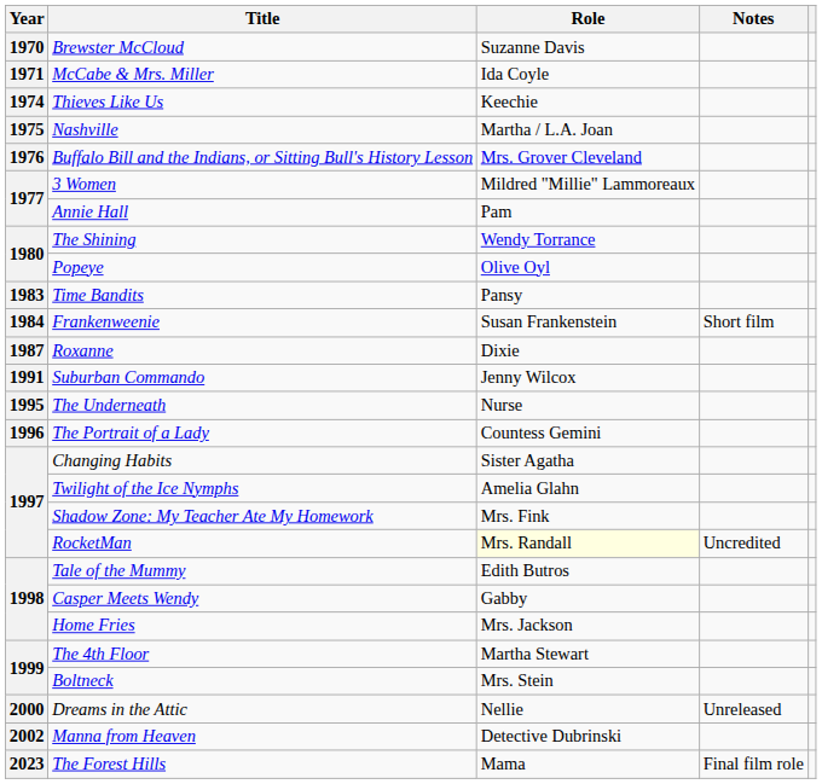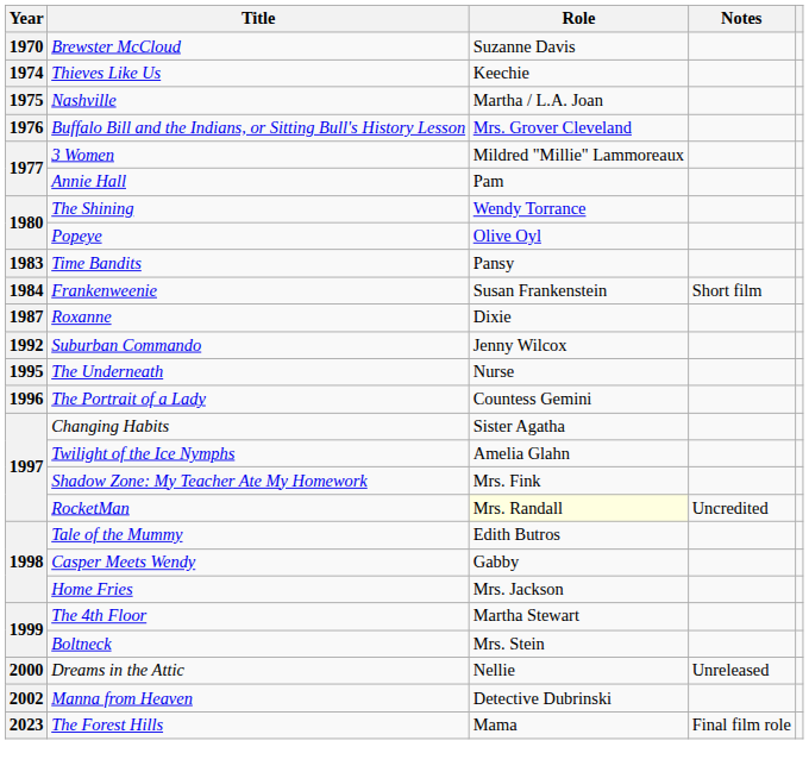- row: 1971 | McCabe & Mrs. Miller | Ida Coyle
Suburban Commando | Year: 1991 -> 1992
